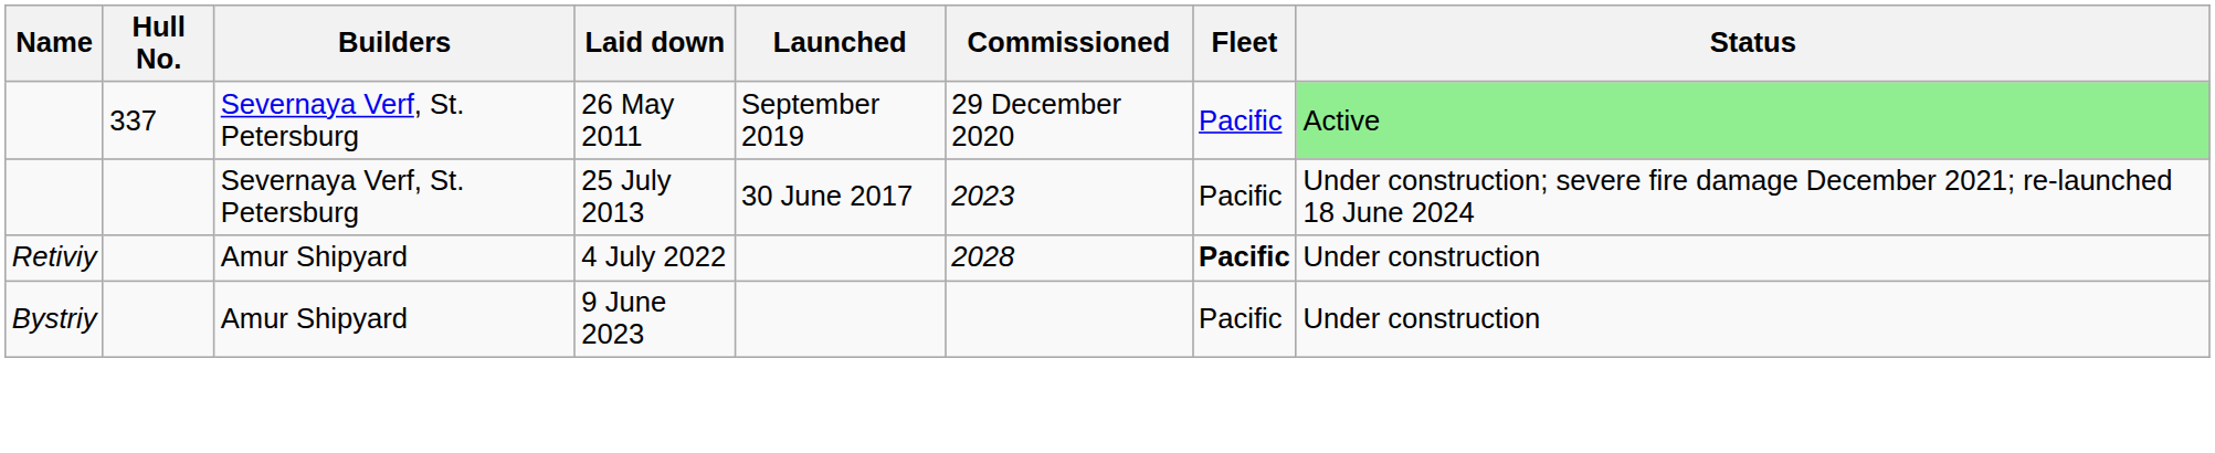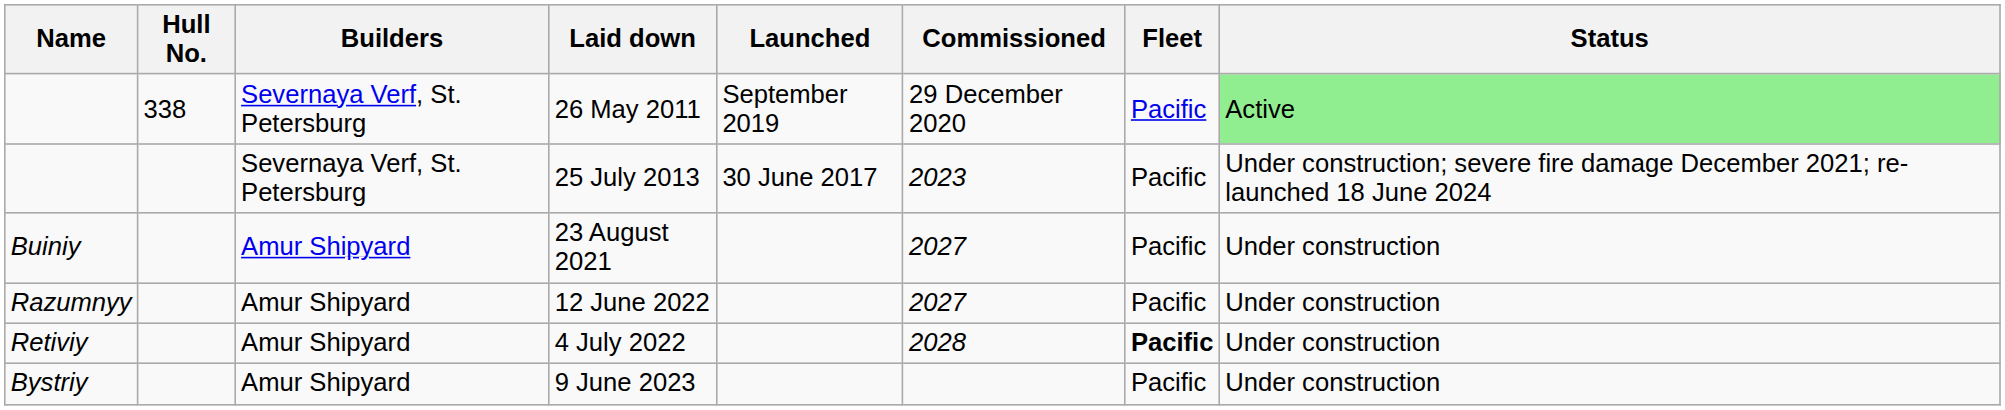26 May 2011 | Hull No.: 337 -> 338
+ row: Buiniy | Amur Shipyard | 23 August 2021 | 2027 | Pacific | Under construction
+ row: Razumnyy | Amur Shipyard | 12 June 2022 | 2027 | Pacific | Under construction
